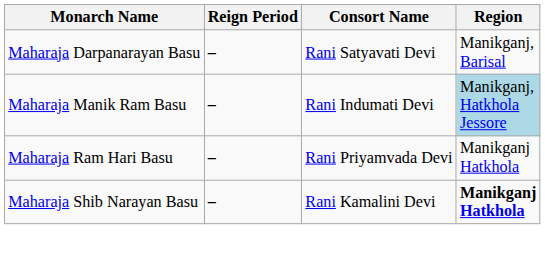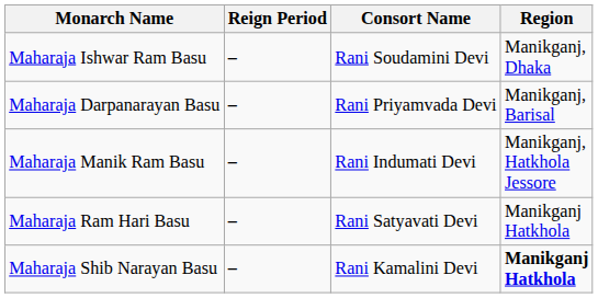+ row: Maharaja Ishwar Ram Basu | – | Rani Soudamini Devi | Manikganj, Dhaka
Maharaja Darpanarayan Basu | Consort Name: Rani Satyavati Devi -> Rani Priyamvada Devi
Maharaja Manik Ram Basu | Region: lightblue background -> no background
Maharaja Ram Hari Basu | Consort Name: Rani Priyamvada Devi -> Rani Satyavati Devi
